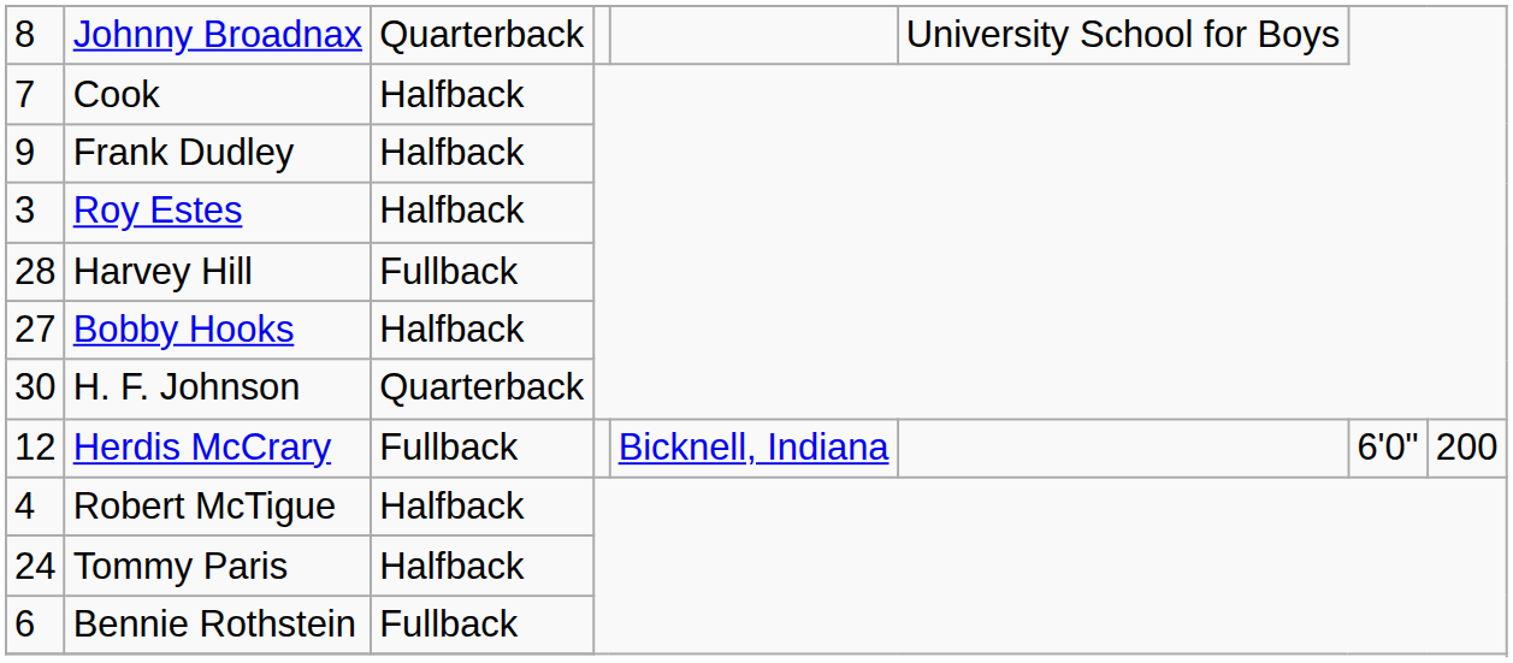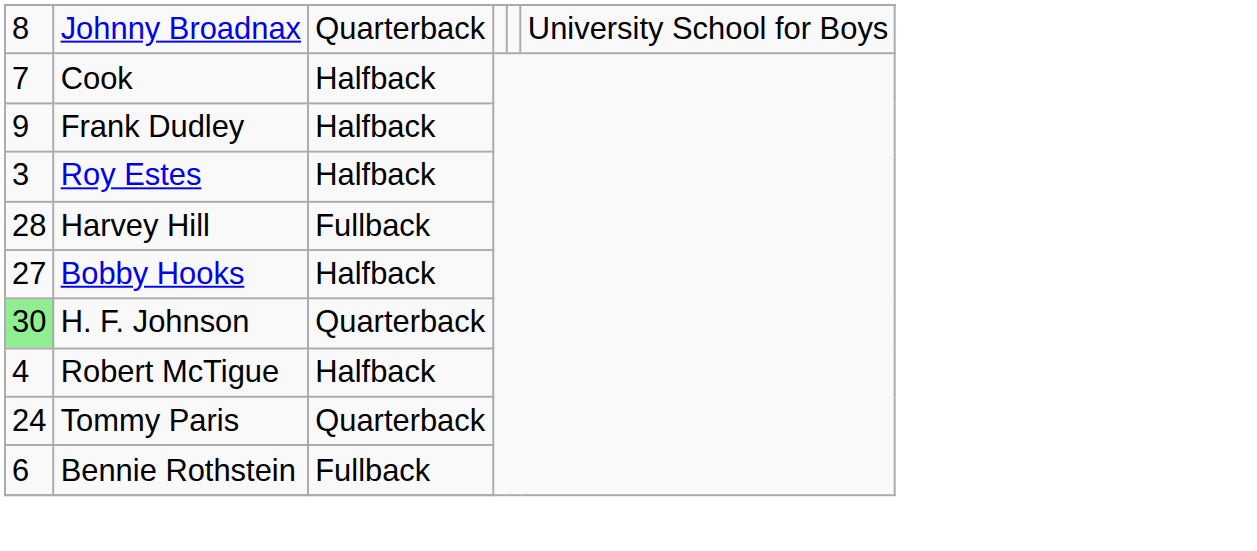H. F. Johnson | column 1: no background -> lightgreen background
- row: 12 | Herdis McCrary | Fullback | Bicknell, Indiana | 6'0" | 200
Tommy Paris | column 3: Halfback -> Quarterback
